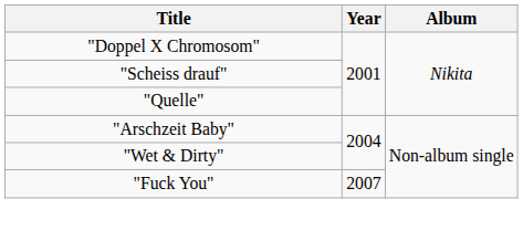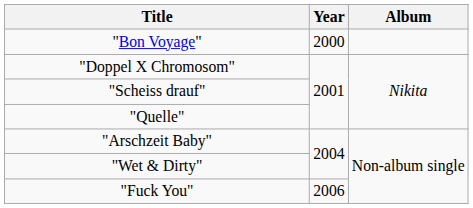+ row: "Bon Voyage" | 2000
"Fuck You" | Year: 2007 -> 2006
